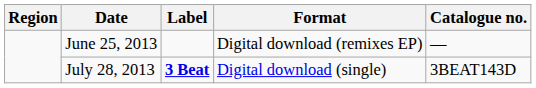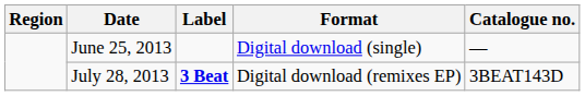June 25, 2013 | Format: Digital download (remixes EP) -> Digital download (single)
July 28, 2013 | Format: Digital download (single) -> Digital download (remixes EP)
